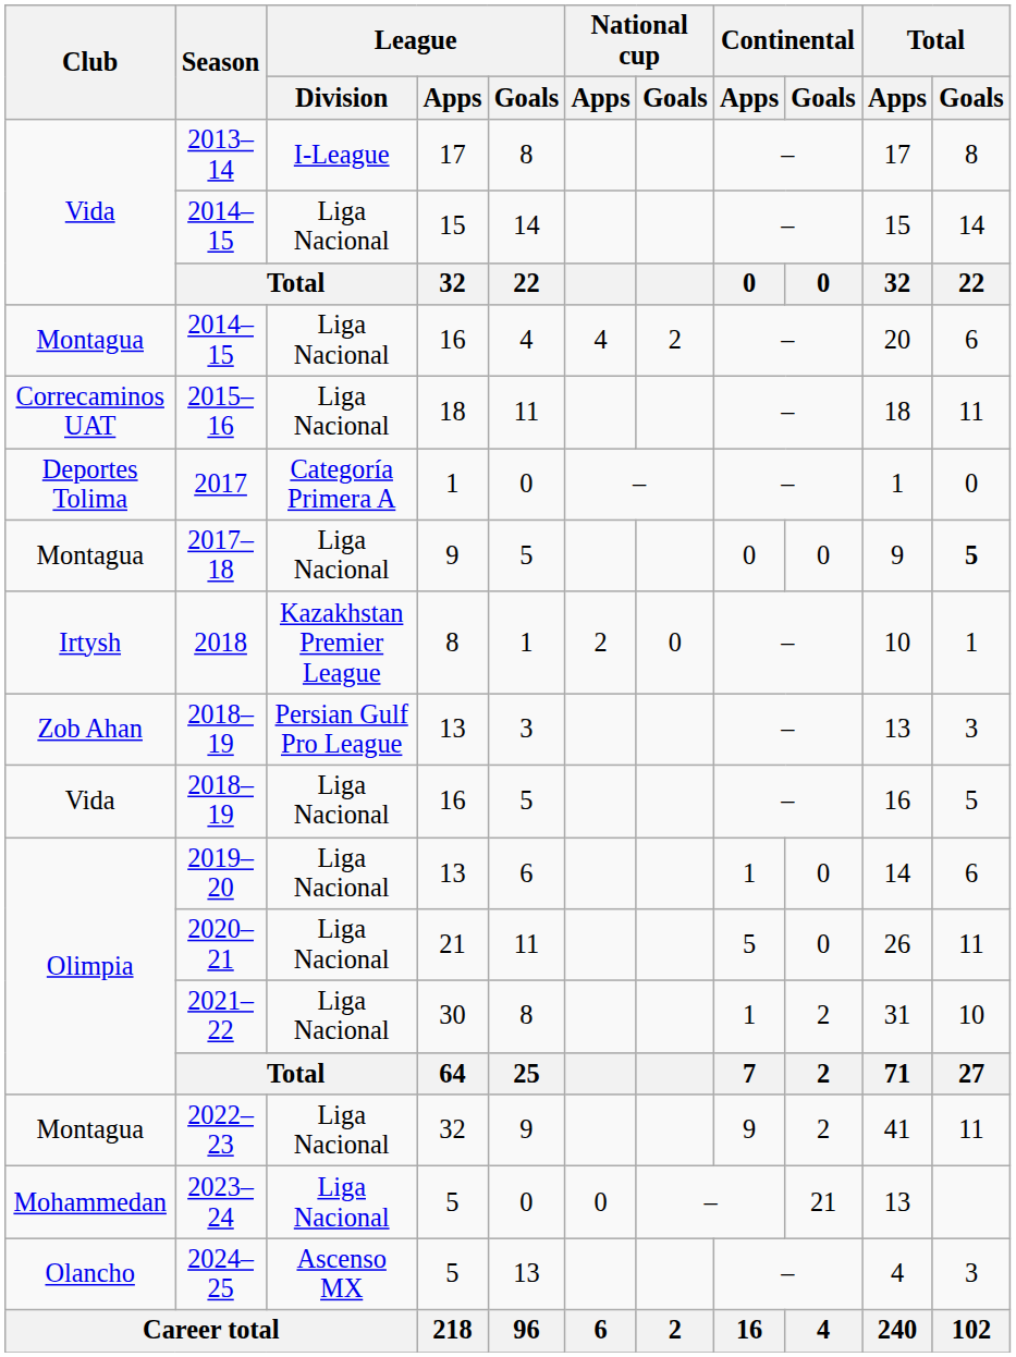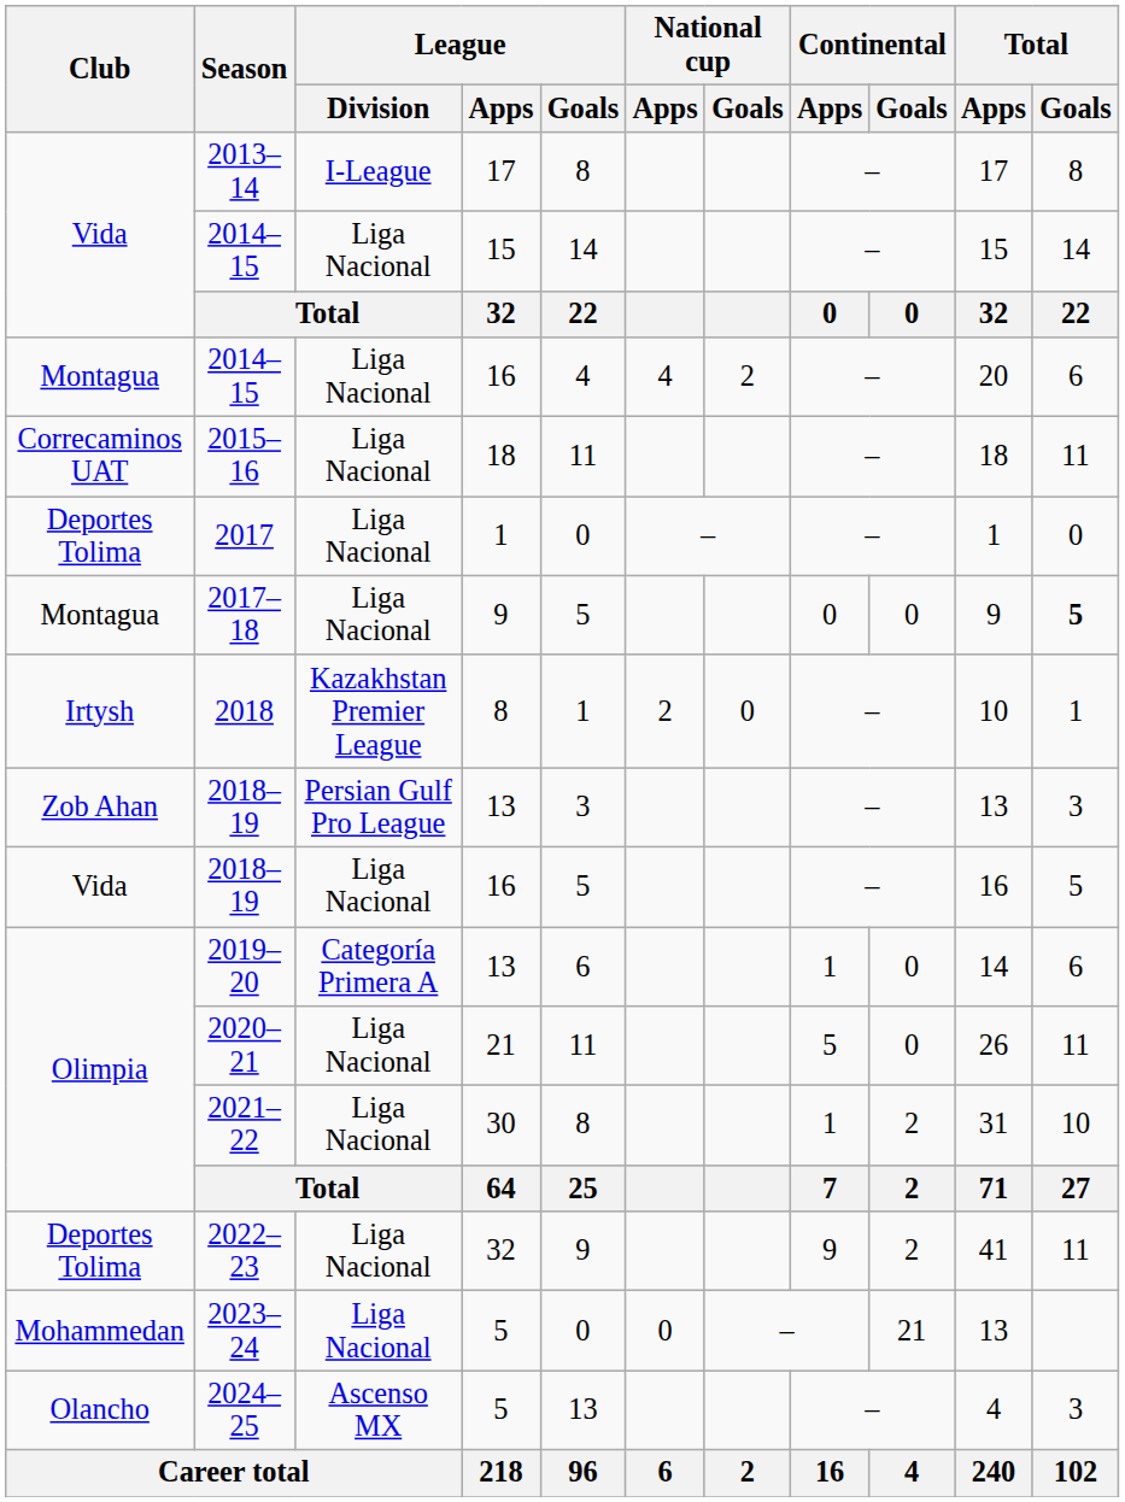2017 | League / Division: Categoría Primera A -> Liga Nacional
2019–20 | League / Division: Liga Nacional -> Categoría Primera A
2022–23 | Club: Montagua -> Deportes Tolima
